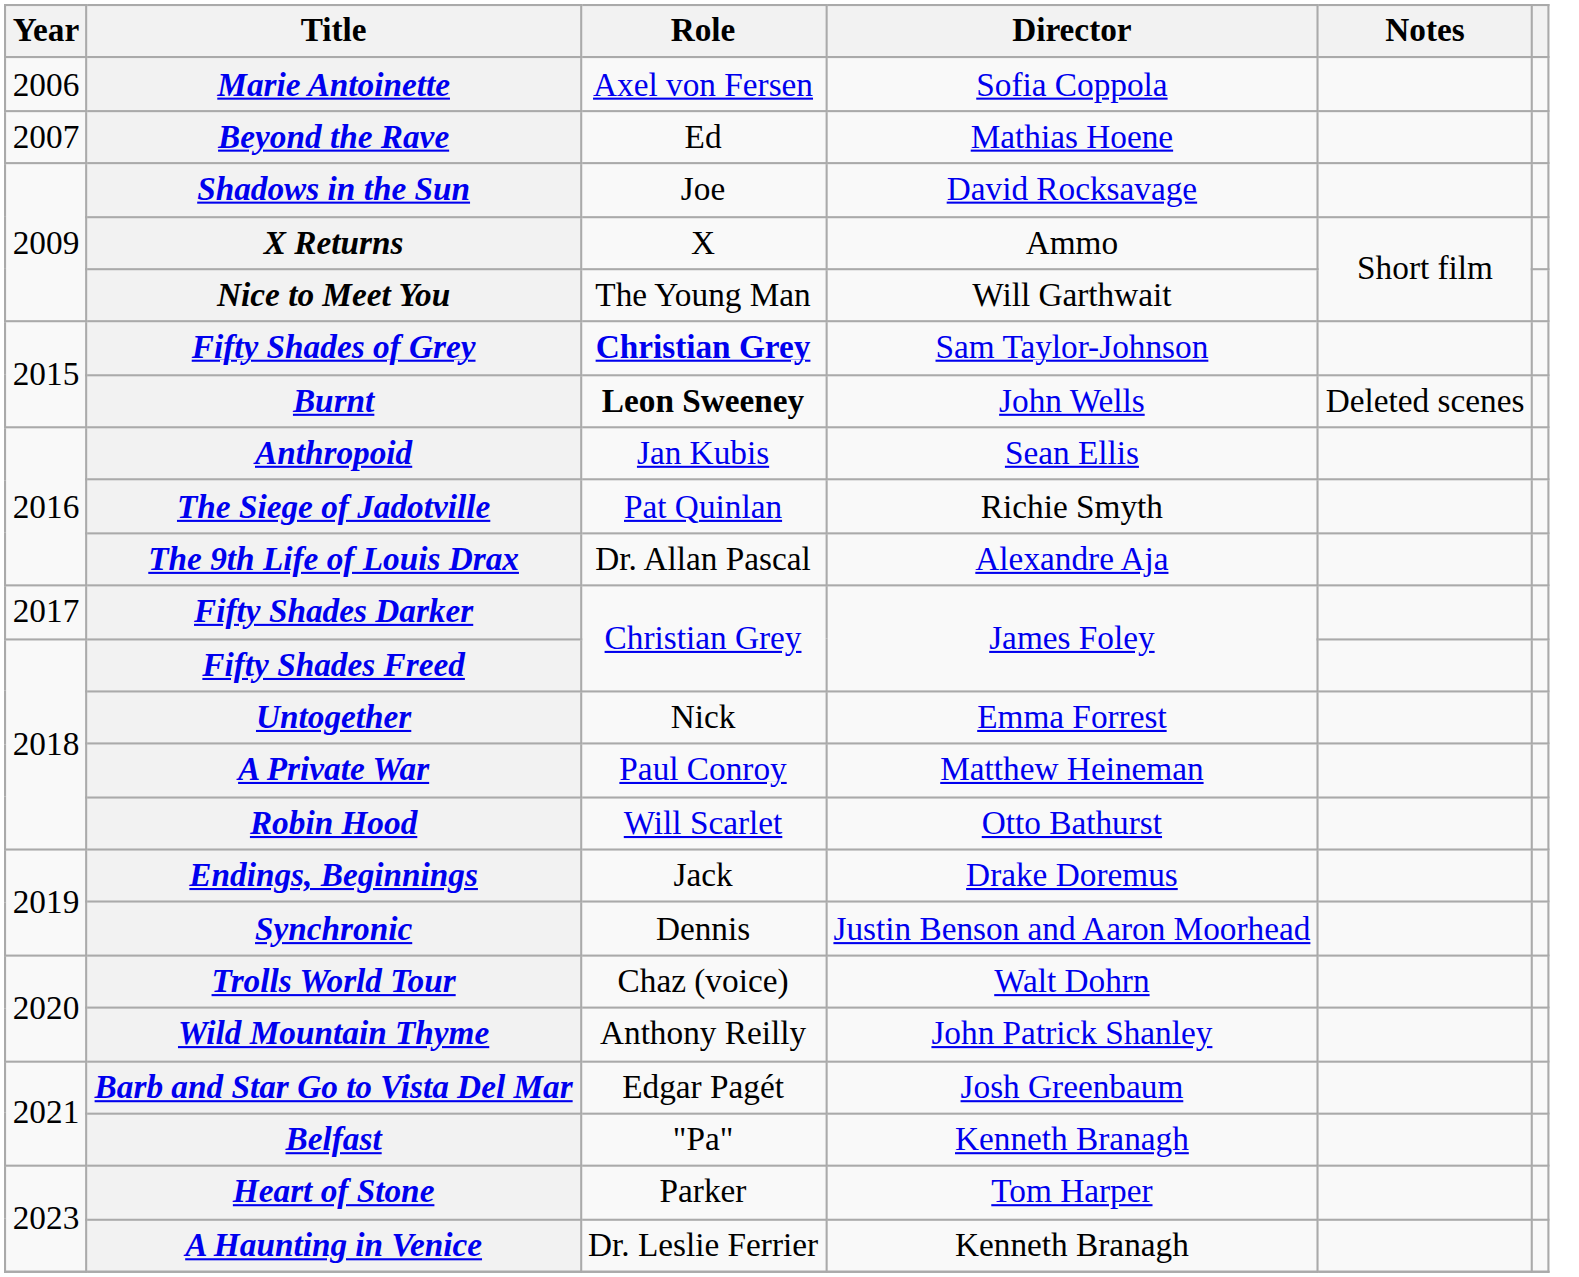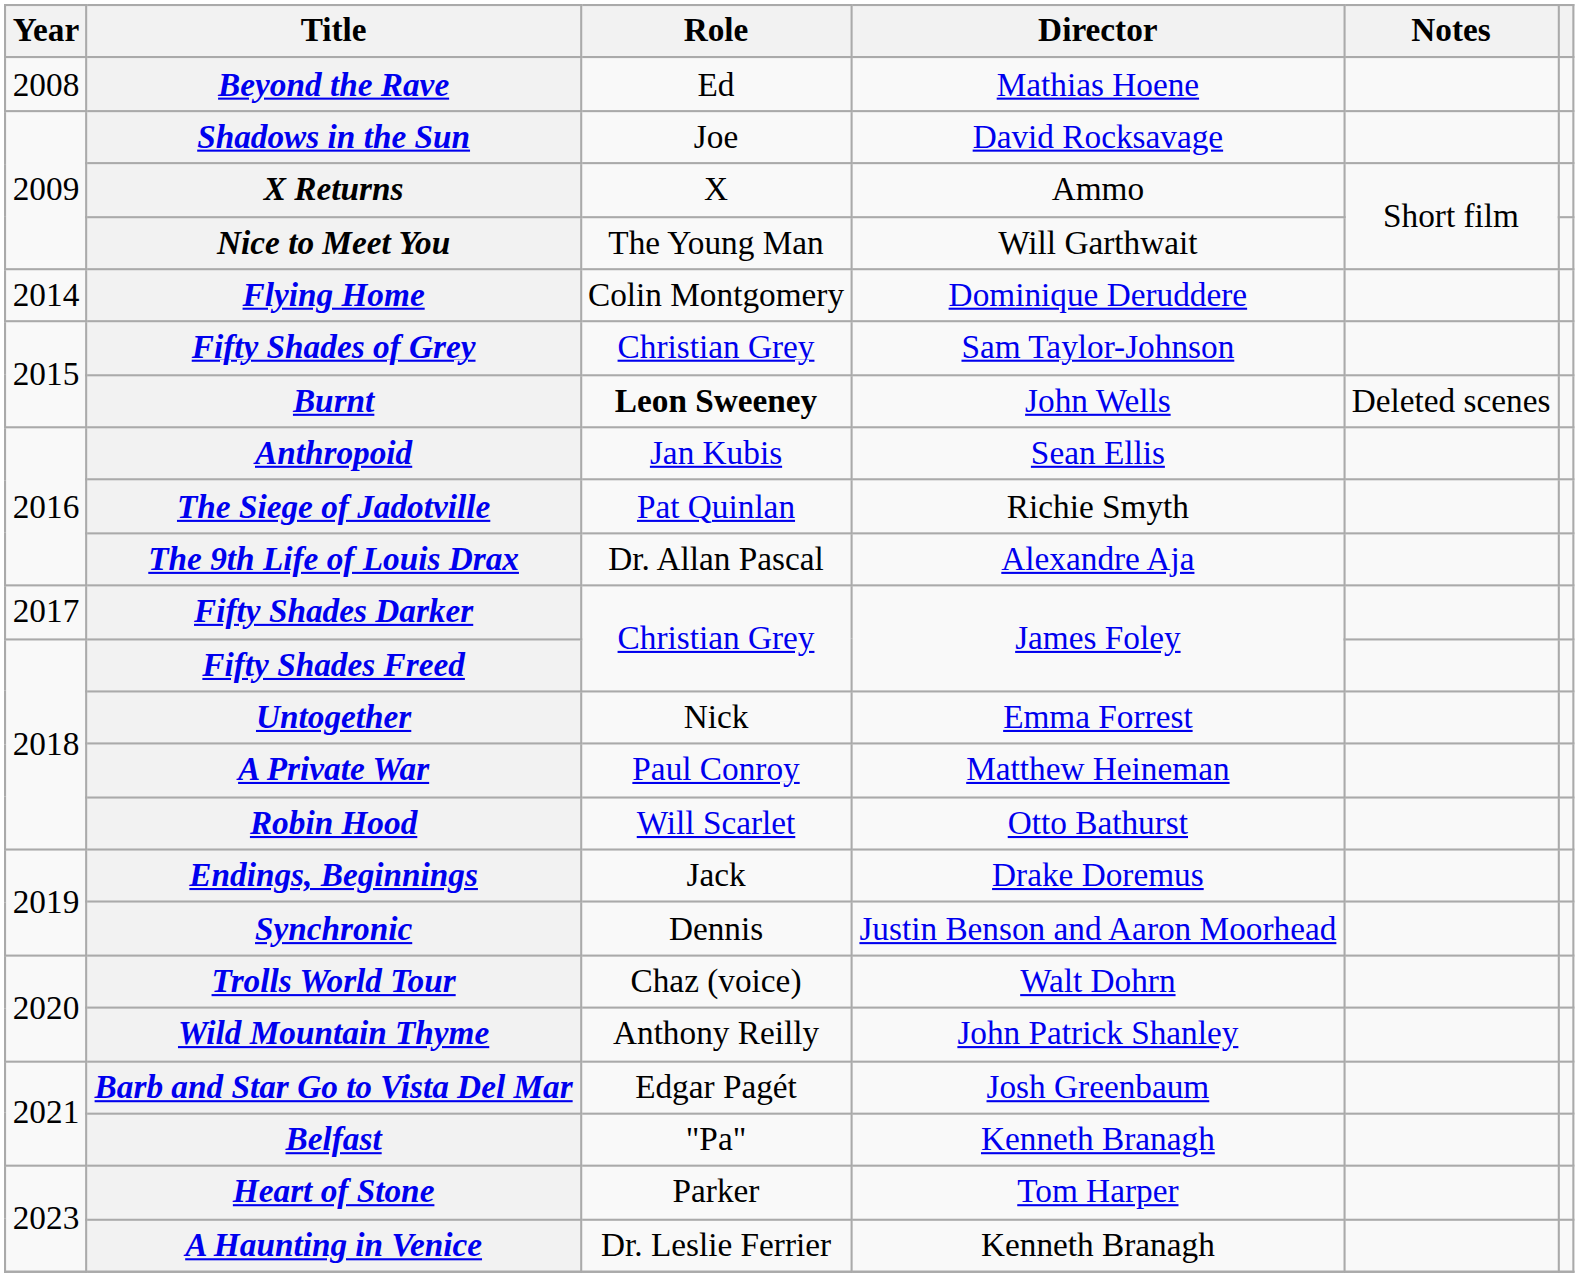- row: 2006 | Marie Antoinette | Axel von Fersen | Sofia Coppola
Beyond the Rave | Year: 2007 -> 2008
+ row: 2014 | Flying Home | Colin Montgomery | Dominique Deruddere
Fifty Shades of Grey | Role: bold -> normal
